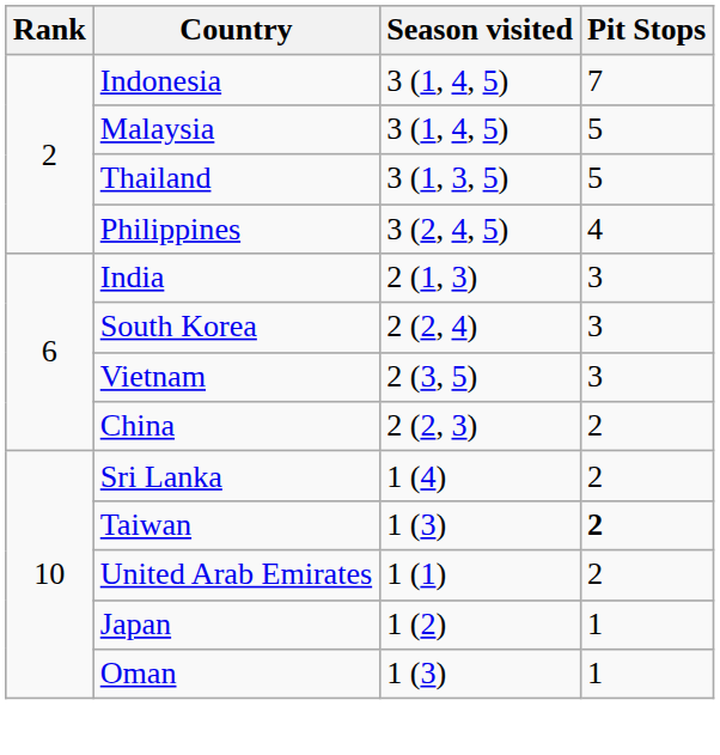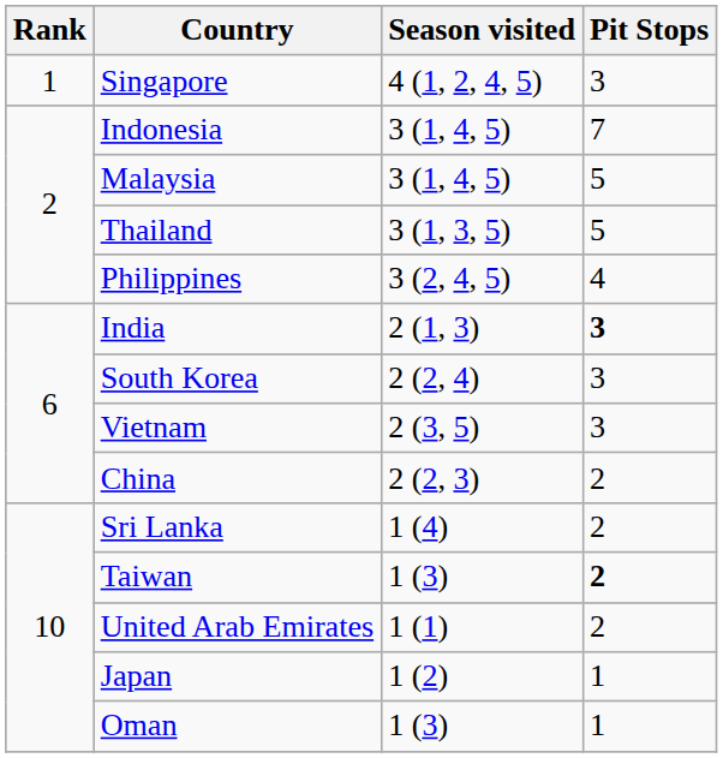+ row: 1 | Singapore | 4 (1, 2, 4, 5) | 3
India | Pit Stops: normal -> bold
